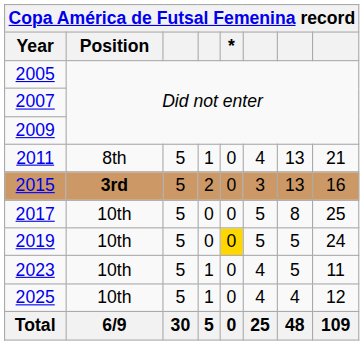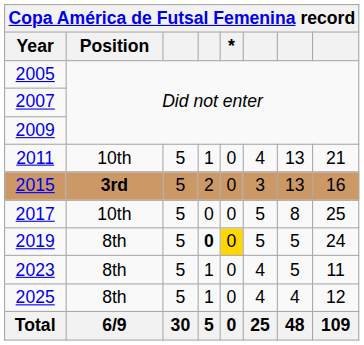2011 | Position: 8th -> 10th
2019 | Position: 10th -> 8th
2019 | column 4: normal -> bold
2023 | Position: 10th -> 8th
2025 | Position: 10th -> 8th
